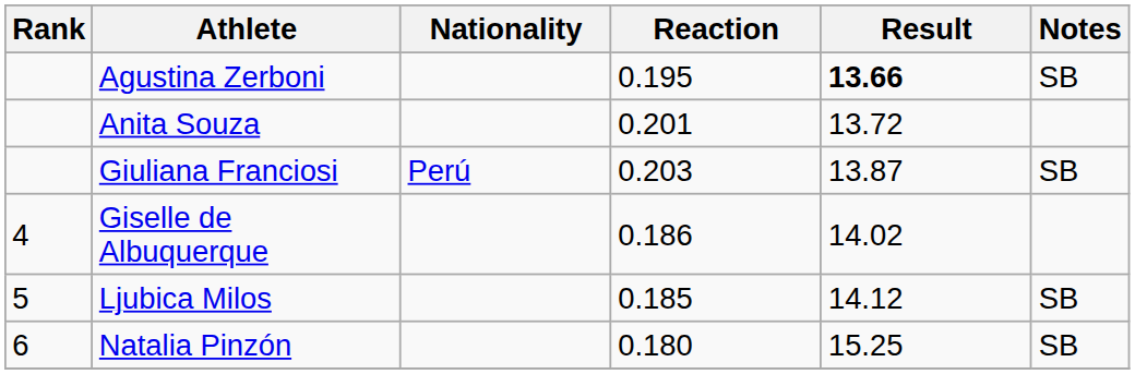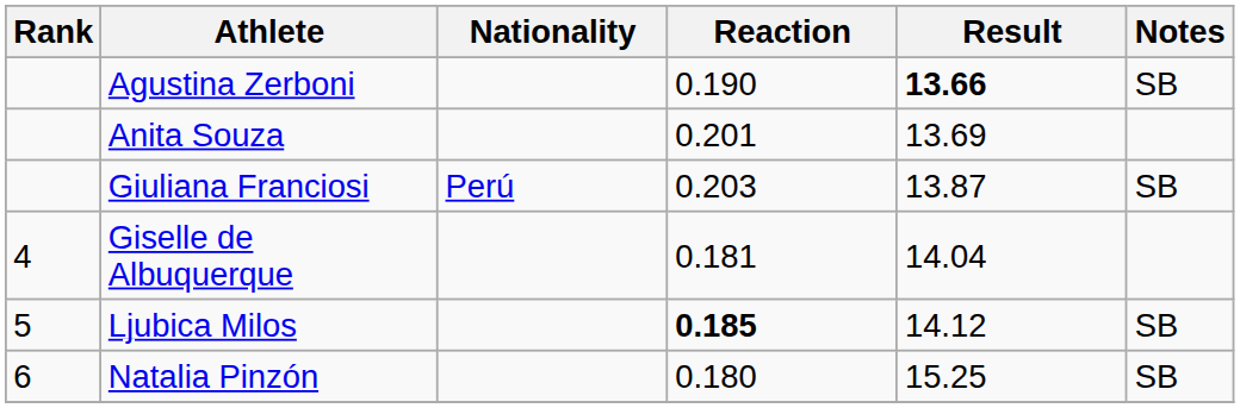Agustina Zerboni | Reaction: 0.195 -> 0.190
Anita Souza | Result: 13.72 -> 13.69
Giselle de Albuquerque | Reaction: 0.186 -> 0.181
Giselle de Albuquerque | Result: 14.02 -> 14.04
Ljubica Milos | Reaction: normal -> bold
